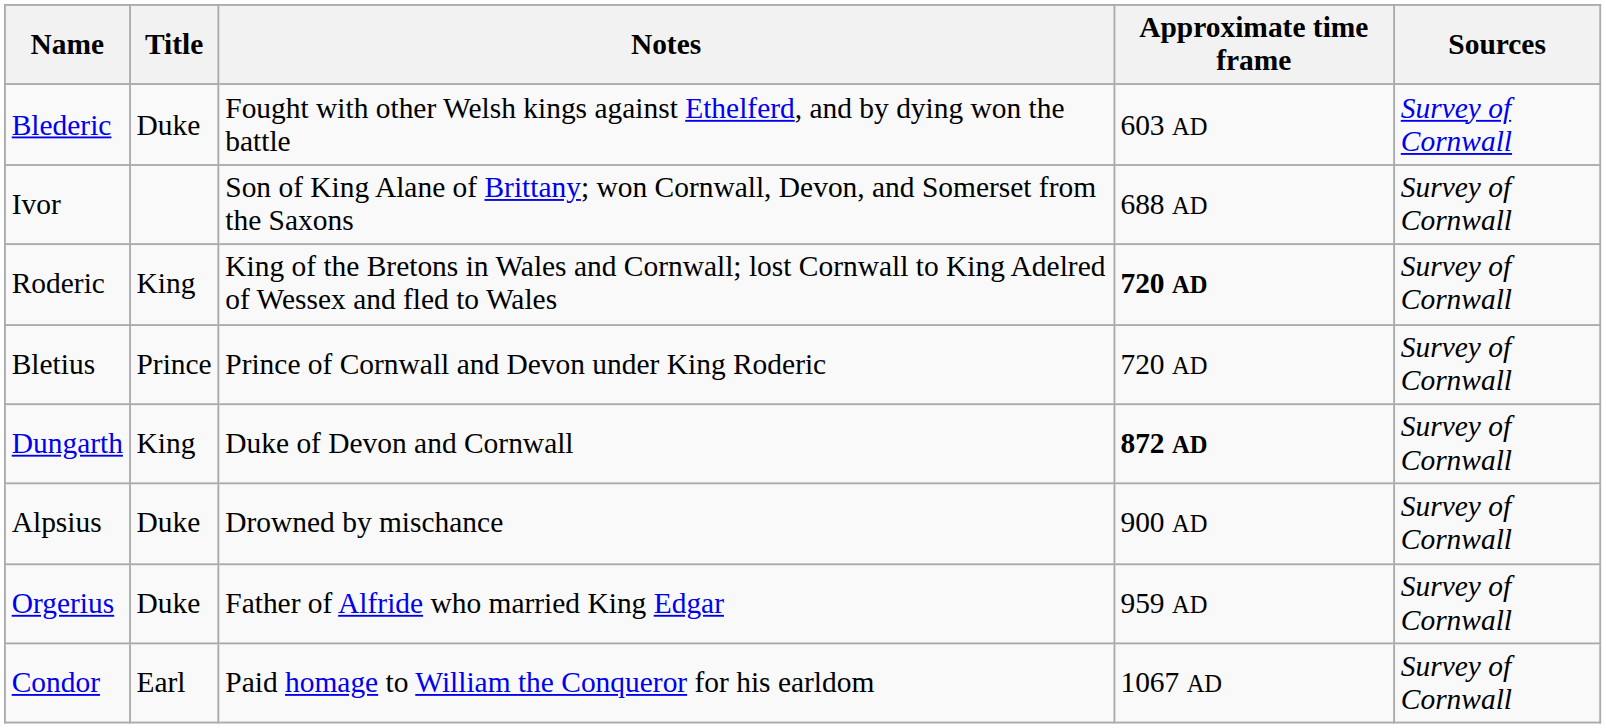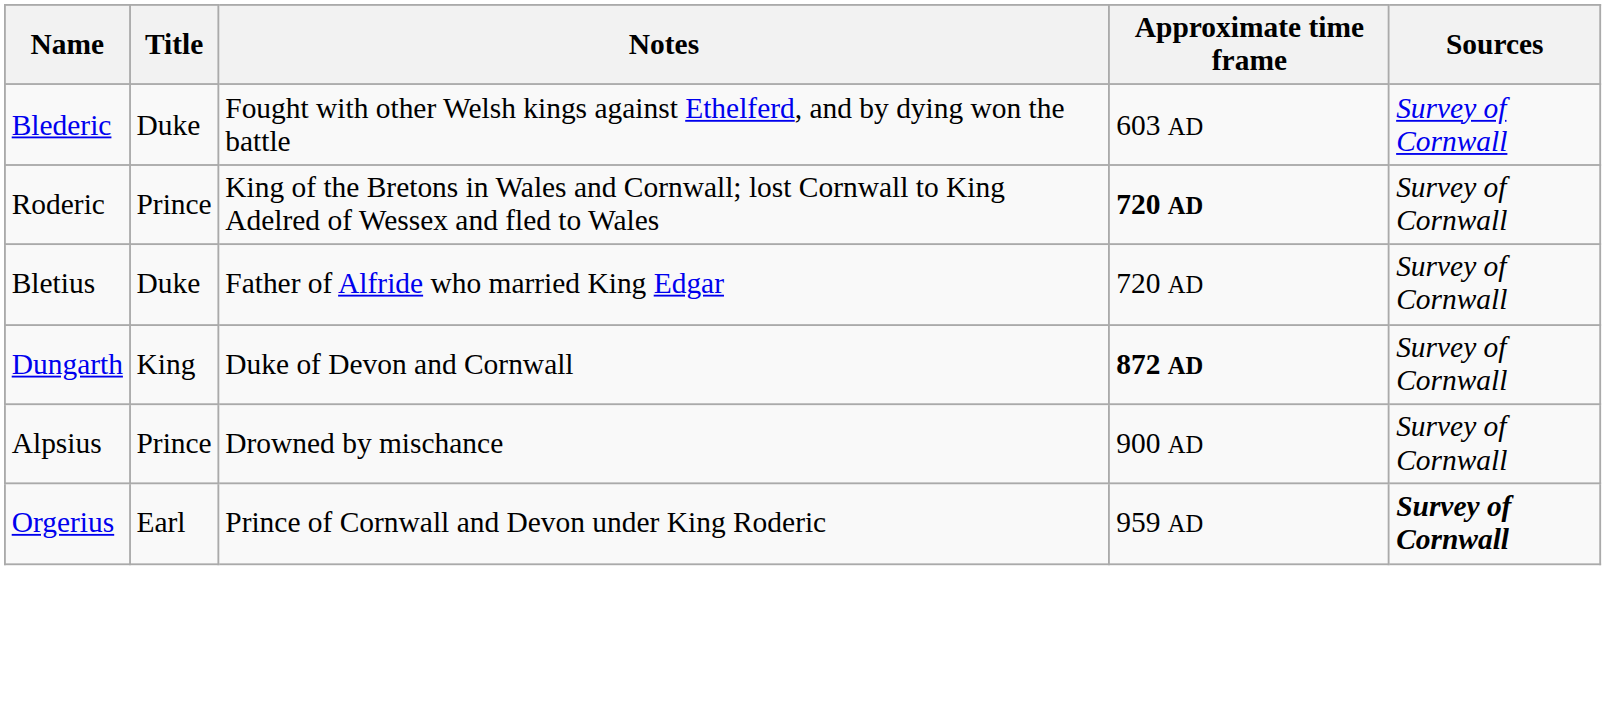- row: Ivor | Son of King Alane of Brittany; won Cornwall, Devon, and Somerset from the Saxons | 688 AD | Survey of Cornwall
Roderic | Title: King -> Prince
Bletius | Title: Prince -> Duke
Bletius | Notes: Prince of Cornwall and Devon under King Roderic -> Father of Alfride who married King Edgar
Alpsius | Title: Duke -> Prince
Orgerius | Title: Duke -> Earl
Orgerius | Notes: Father of Alfride who married King Edgar -> Prince of Cornwall and Devon under King Roderic
Orgerius | Sources: normal -> bold
- row: Condor | Earl | Paid homage to William the Conqueror for his earldom | 1067 AD | Survey of Cornwall
